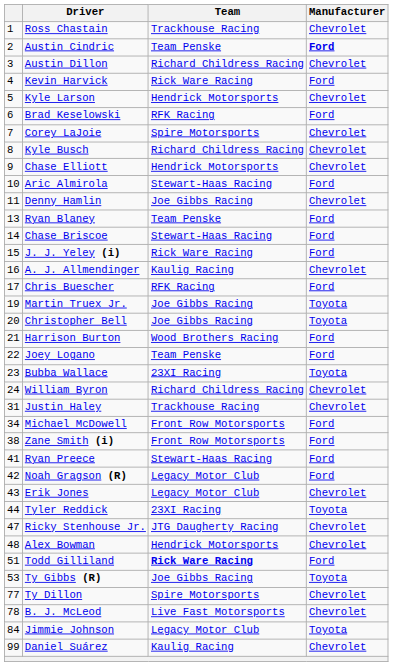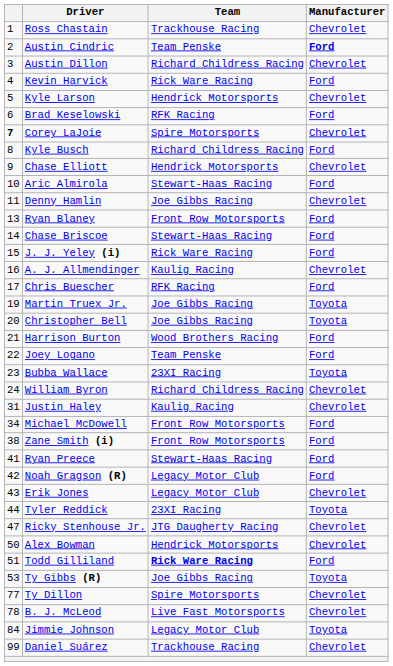Corey LaJoie | column 1: normal -> bold
Kyle Busch | Manufacturer: Chevrolet -> Ford
Ryan Blaney | Team: Team Penske -> Front Row Motorsports
Justin Haley | Team: Trackhouse Racing -> Kaulig Racing
Alex Bowman | column 1: 48 -> 50
Daniel Suárez | Team: Kaulig Racing -> Trackhouse Racing
